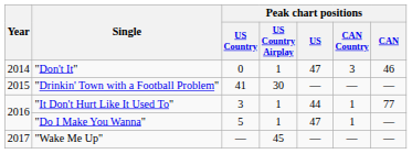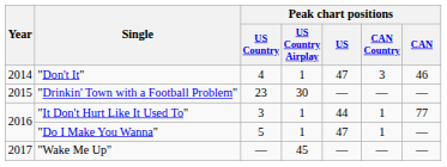"Don't It" | Peak chart positions / US Country: 0 -> 4
"Drinkin' Town with a Football Problem" | Peak chart positions / US Country: 41 -> 23
